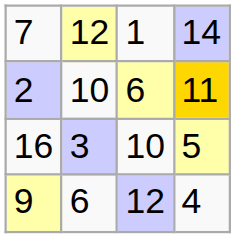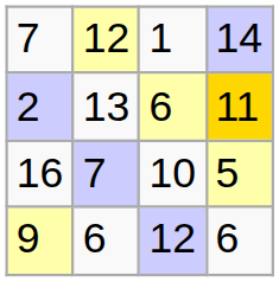2 | column 2: 10 -> 13
16 | column 2: 3 -> 7
9 | column 4: 4 -> 6
